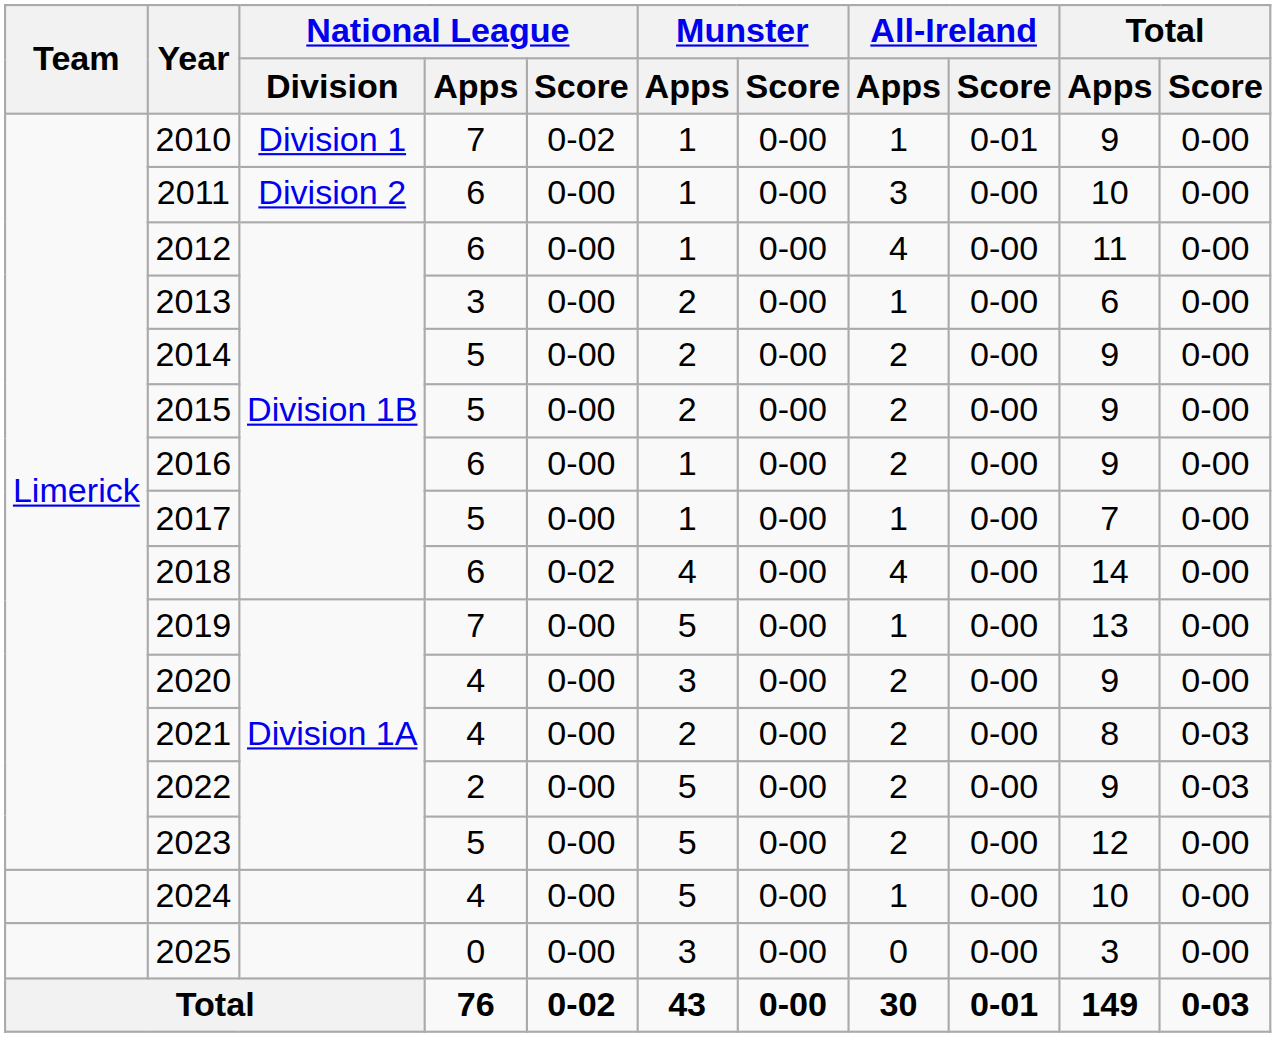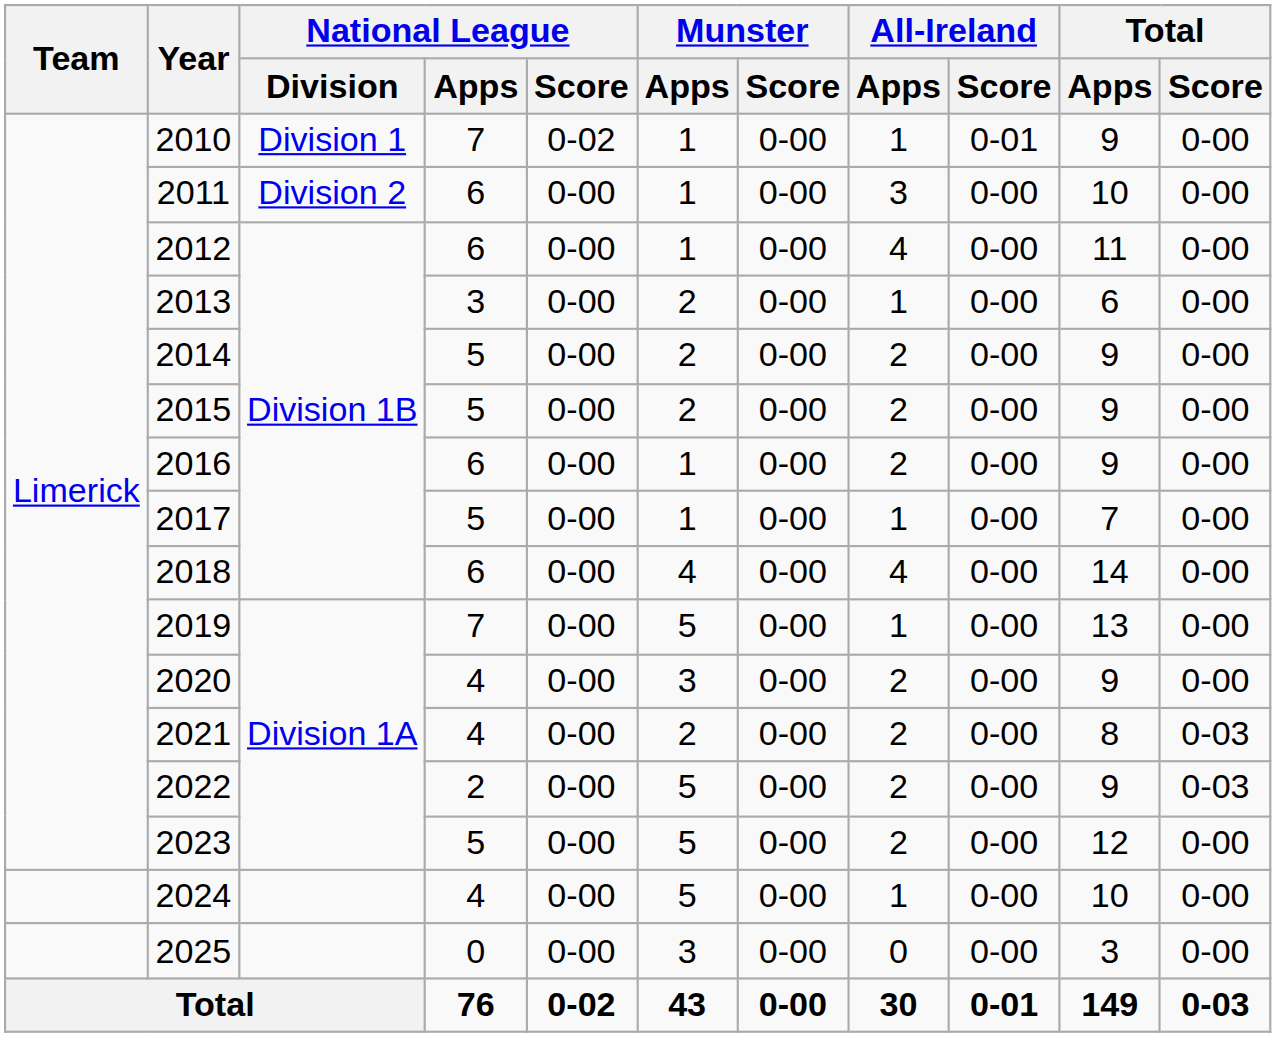2018 | National League / Score: 0-02 -> 0-00
